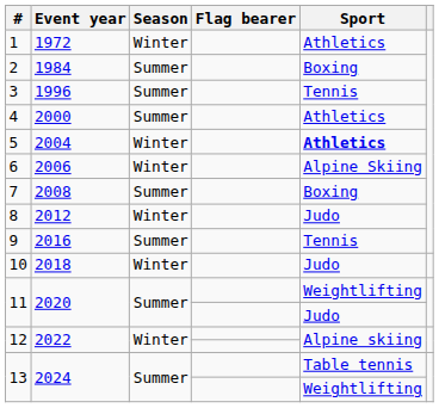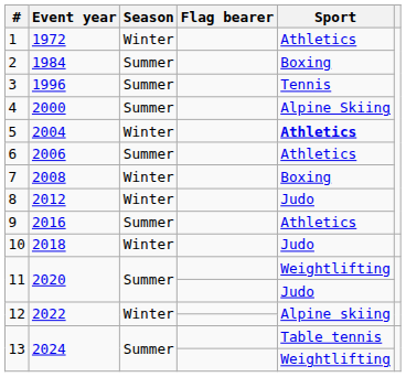4 | Sport: Athletics -> Alpine Skiing
6 | Season: Winter -> Summer
6 | Sport: Alpine Skiing -> Athletics
7 | Season: Summer -> Winter
9 | Sport: Tennis -> Athletics
